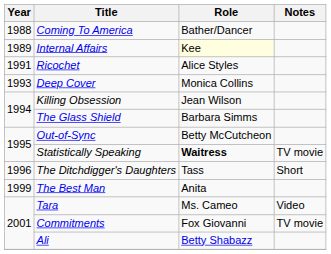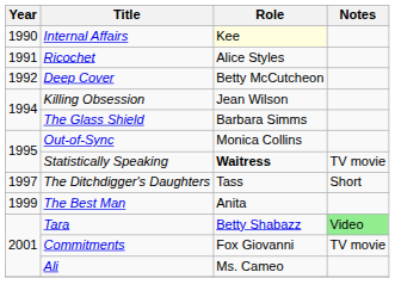- row: 1988 | Coming To America | Bather/Dancer
Internal Affairs | Year: 1989 -> 1990
Deep Cover | Year: 1993 -> 1992
Deep Cover | Role: Monica Collins -> Betty McCutcheon
Out-of-Sync | Role: Betty McCutcheon -> Monica Collins
The Ditchdigger's Daughters | Year: 1996 -> 1997
Tara | Role: Ms. Cameo -> Betty Shabazz
Tara | Notes: no background -> lightgreen background
Ali | Role: Betty Shabazz -> Ms. Cameo
